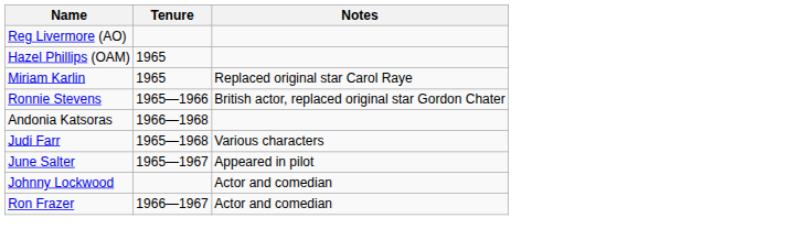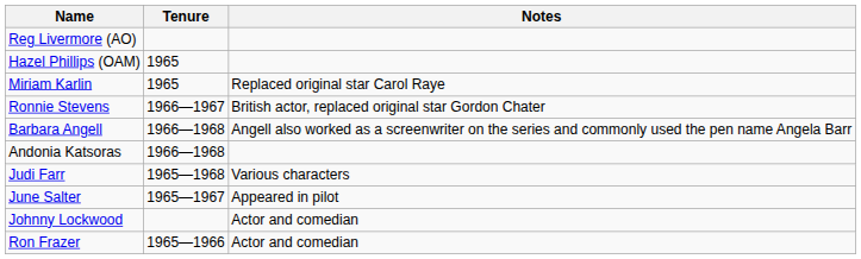Ronnie Stevens | Tenure: 1965—1966 -> 1966—1967
+ row: Barbara Angell | 1966—1968 | Angell also worked as a screenwriter on the series and commonly used the pen name Angela Barr
Ron Frazer | Tenure: 1966—1967 -> 1965—1966
